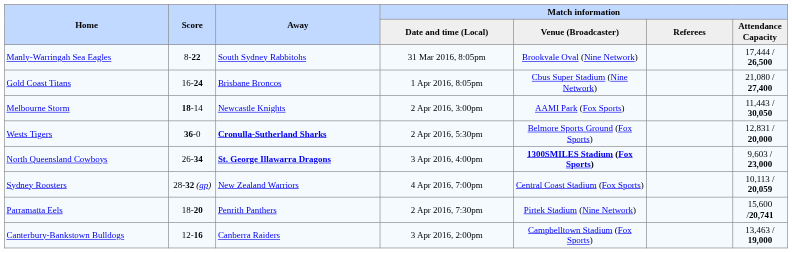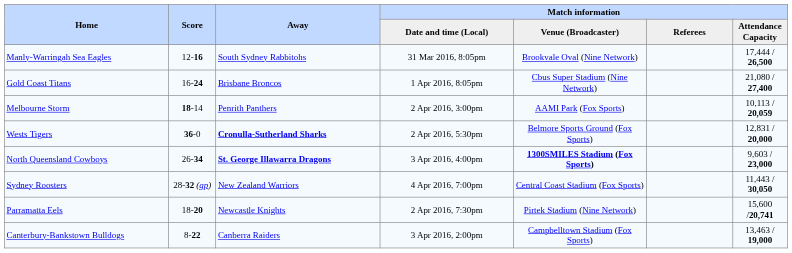Manly-Warringah Sea Eagles | Score: 8-22 -> 12-16
Melbourne Storm | Away: Newcastle Knights -> Penrith Panthers
Melbourne Storm | Match information / Attendance Capacity: 11,443 / 30,050 -> 10,113 / 20,059
Sydney Roosters | Match information / Attendance Capacity: 10,113 / 20,059 -> 11,443 / 30,050
Parramatta Eels | Away: Penrith Panthers -> Newcastle Knights
Canterbury-Bankstown Bulldogs | Score: 12-16 -> 8-22
